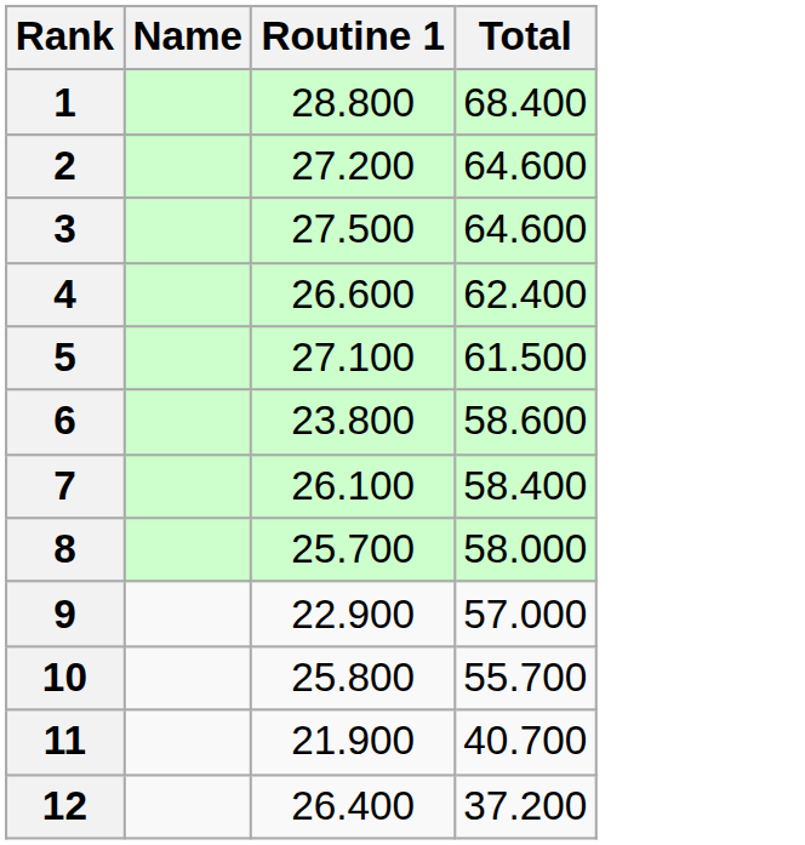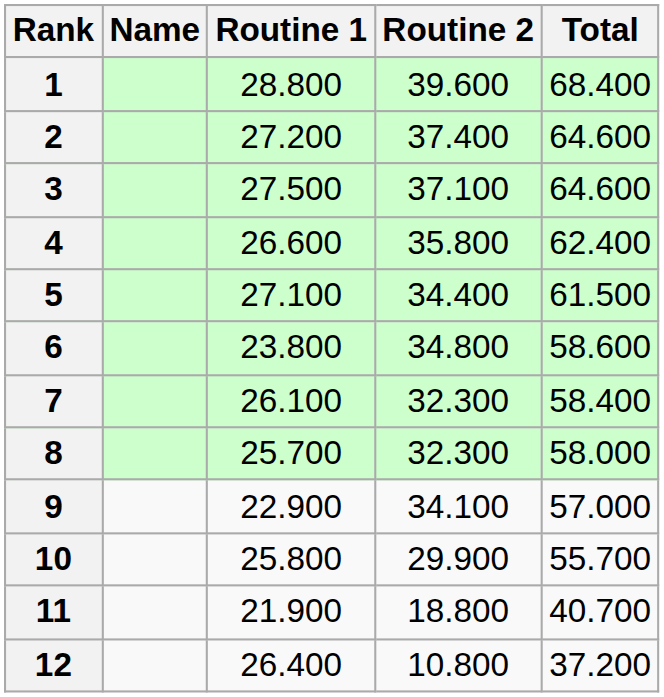+ column: Routine 2 | 39.600 | 37.400 | 37.100 | 35.800 | 34.400 | 34.800 | 32.300 | 32.300 | 34.100 | 29.900 | 18.800 | 10.800
